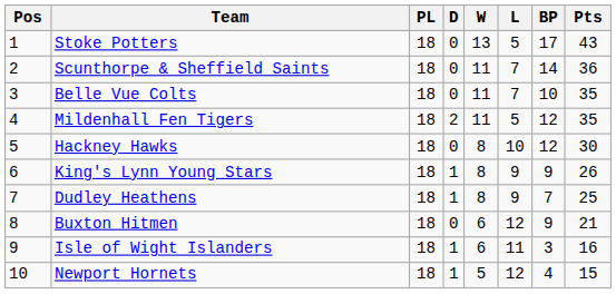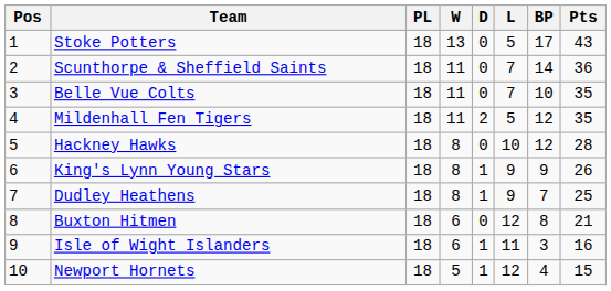columns swapped: W <-> D
Hackney Hawks | Pts: 30 -> 28
Buxton Hitmen | BP: 9 -> 8
